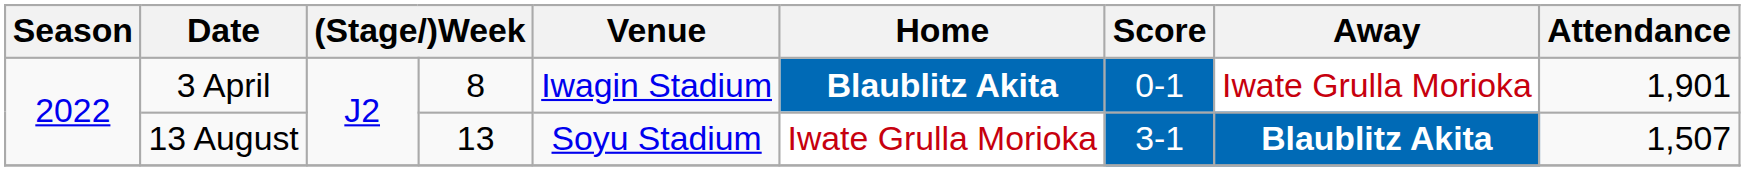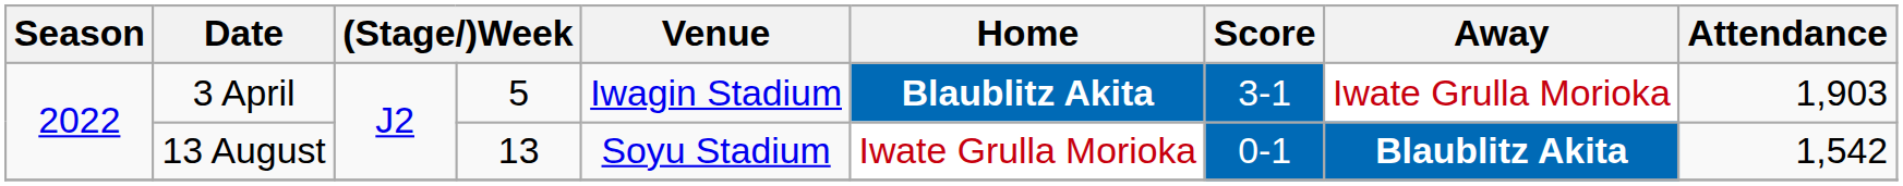3 April | column 4: 8 -> 5
3 April | Score: 0-1 -> 3-1
3 April | Attendance: 1,901 -> 1,903
13 August | Score: 3-1 -> 0-1
13 August | Attendance: 1,507 -> 1,542
